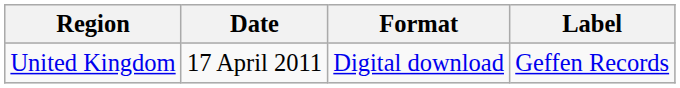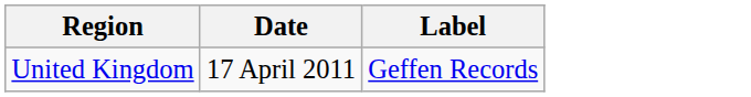- column: Format | Digital download
